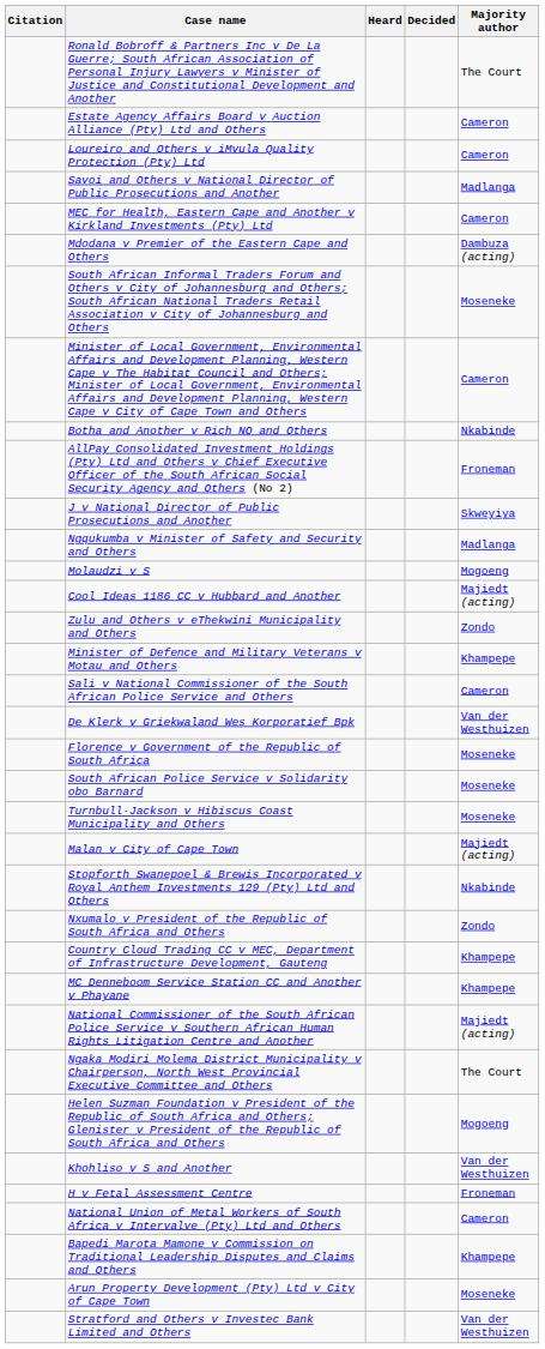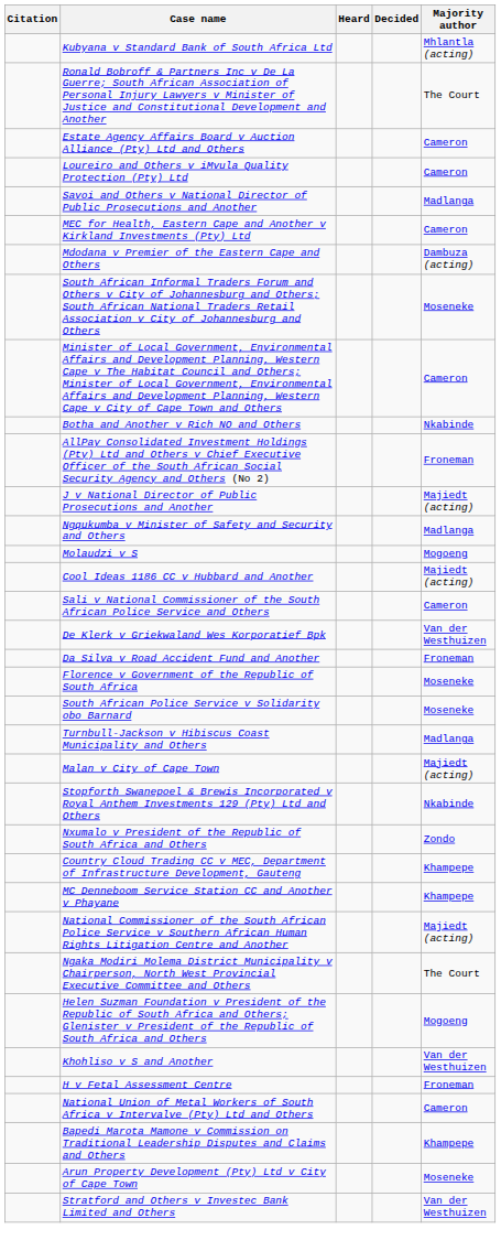+ row: Kubyana v Standard Bank of South Africa Ltd | Mhlantla (acting)
J v National Director of Public Prosecutions and Another | Majority author: Skweyiya -> Majiedt (acting)
- row: Zulu and Others v eThekwini Municipality and Others | Zondo
- row: Minister of Defence and Military Veterans v Motau and Others | Khampepe
+ row: Da Silva v Road Accident Fund and Another | Froneman
Turnbull-Jackson v Hibiscus Coast Municipality and Others | Majority author: Moseneke -> Madlanga
